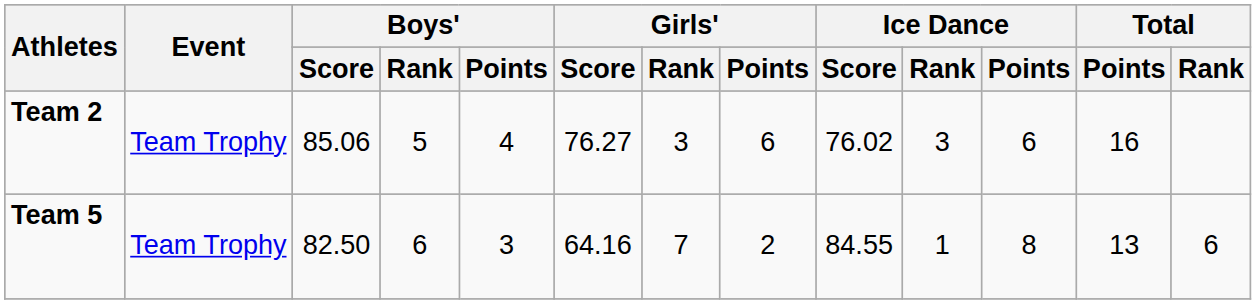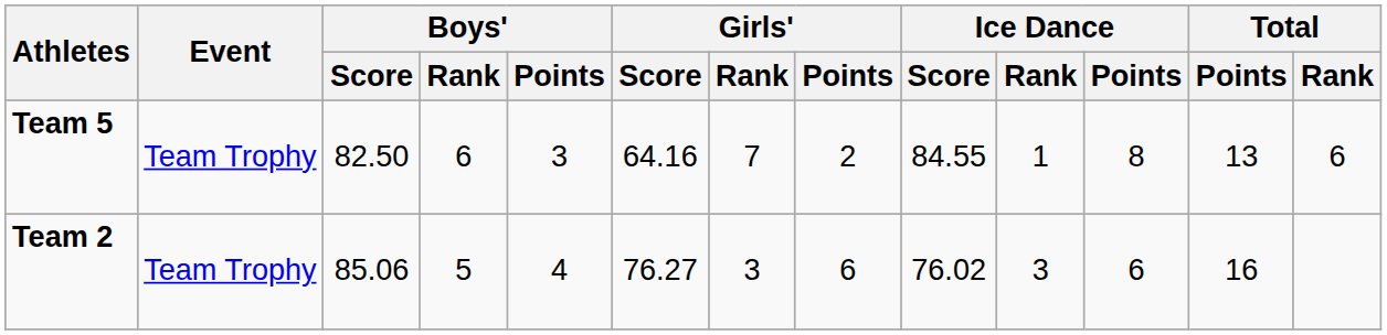rows swapped: Team 2 <-> Team 5
